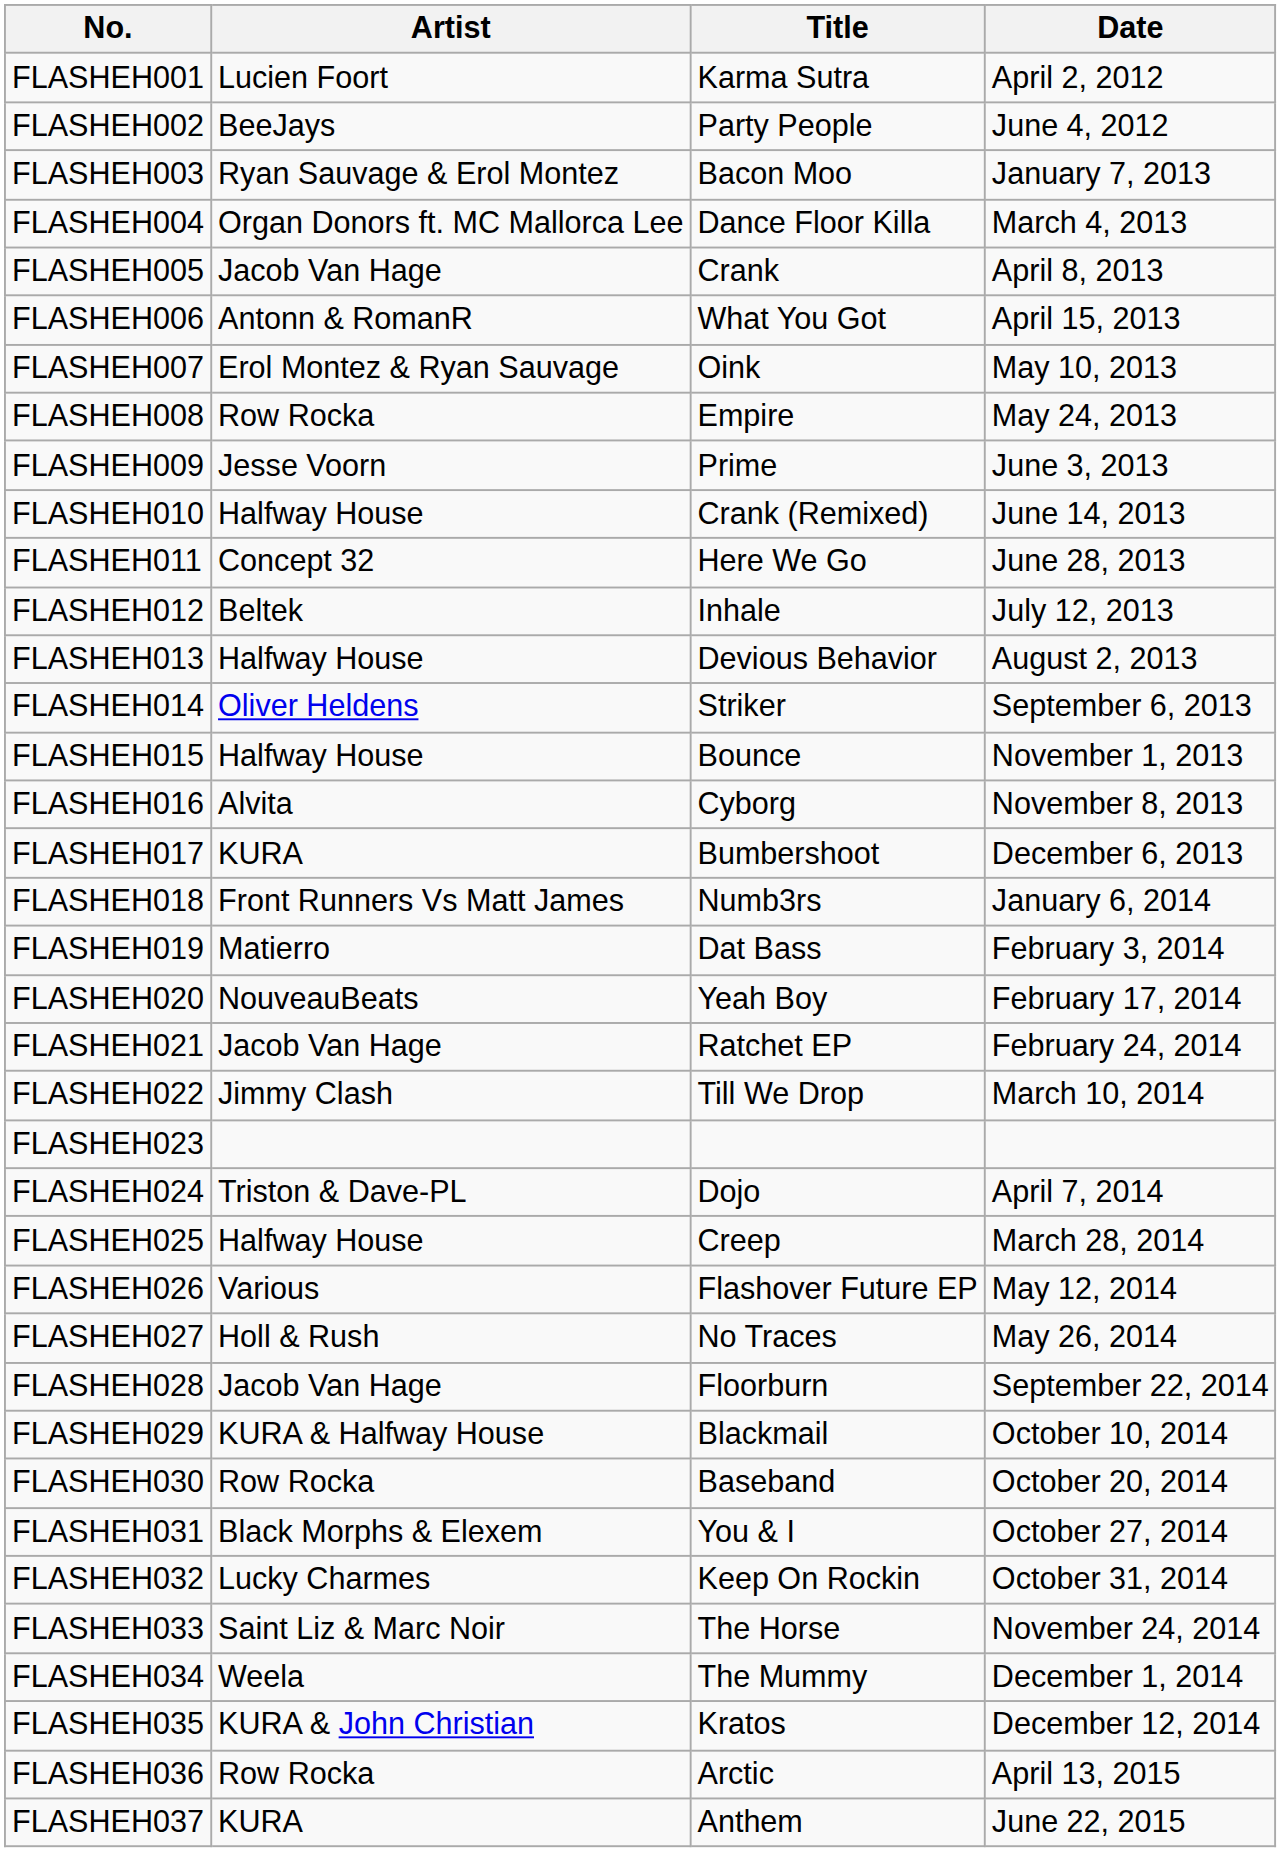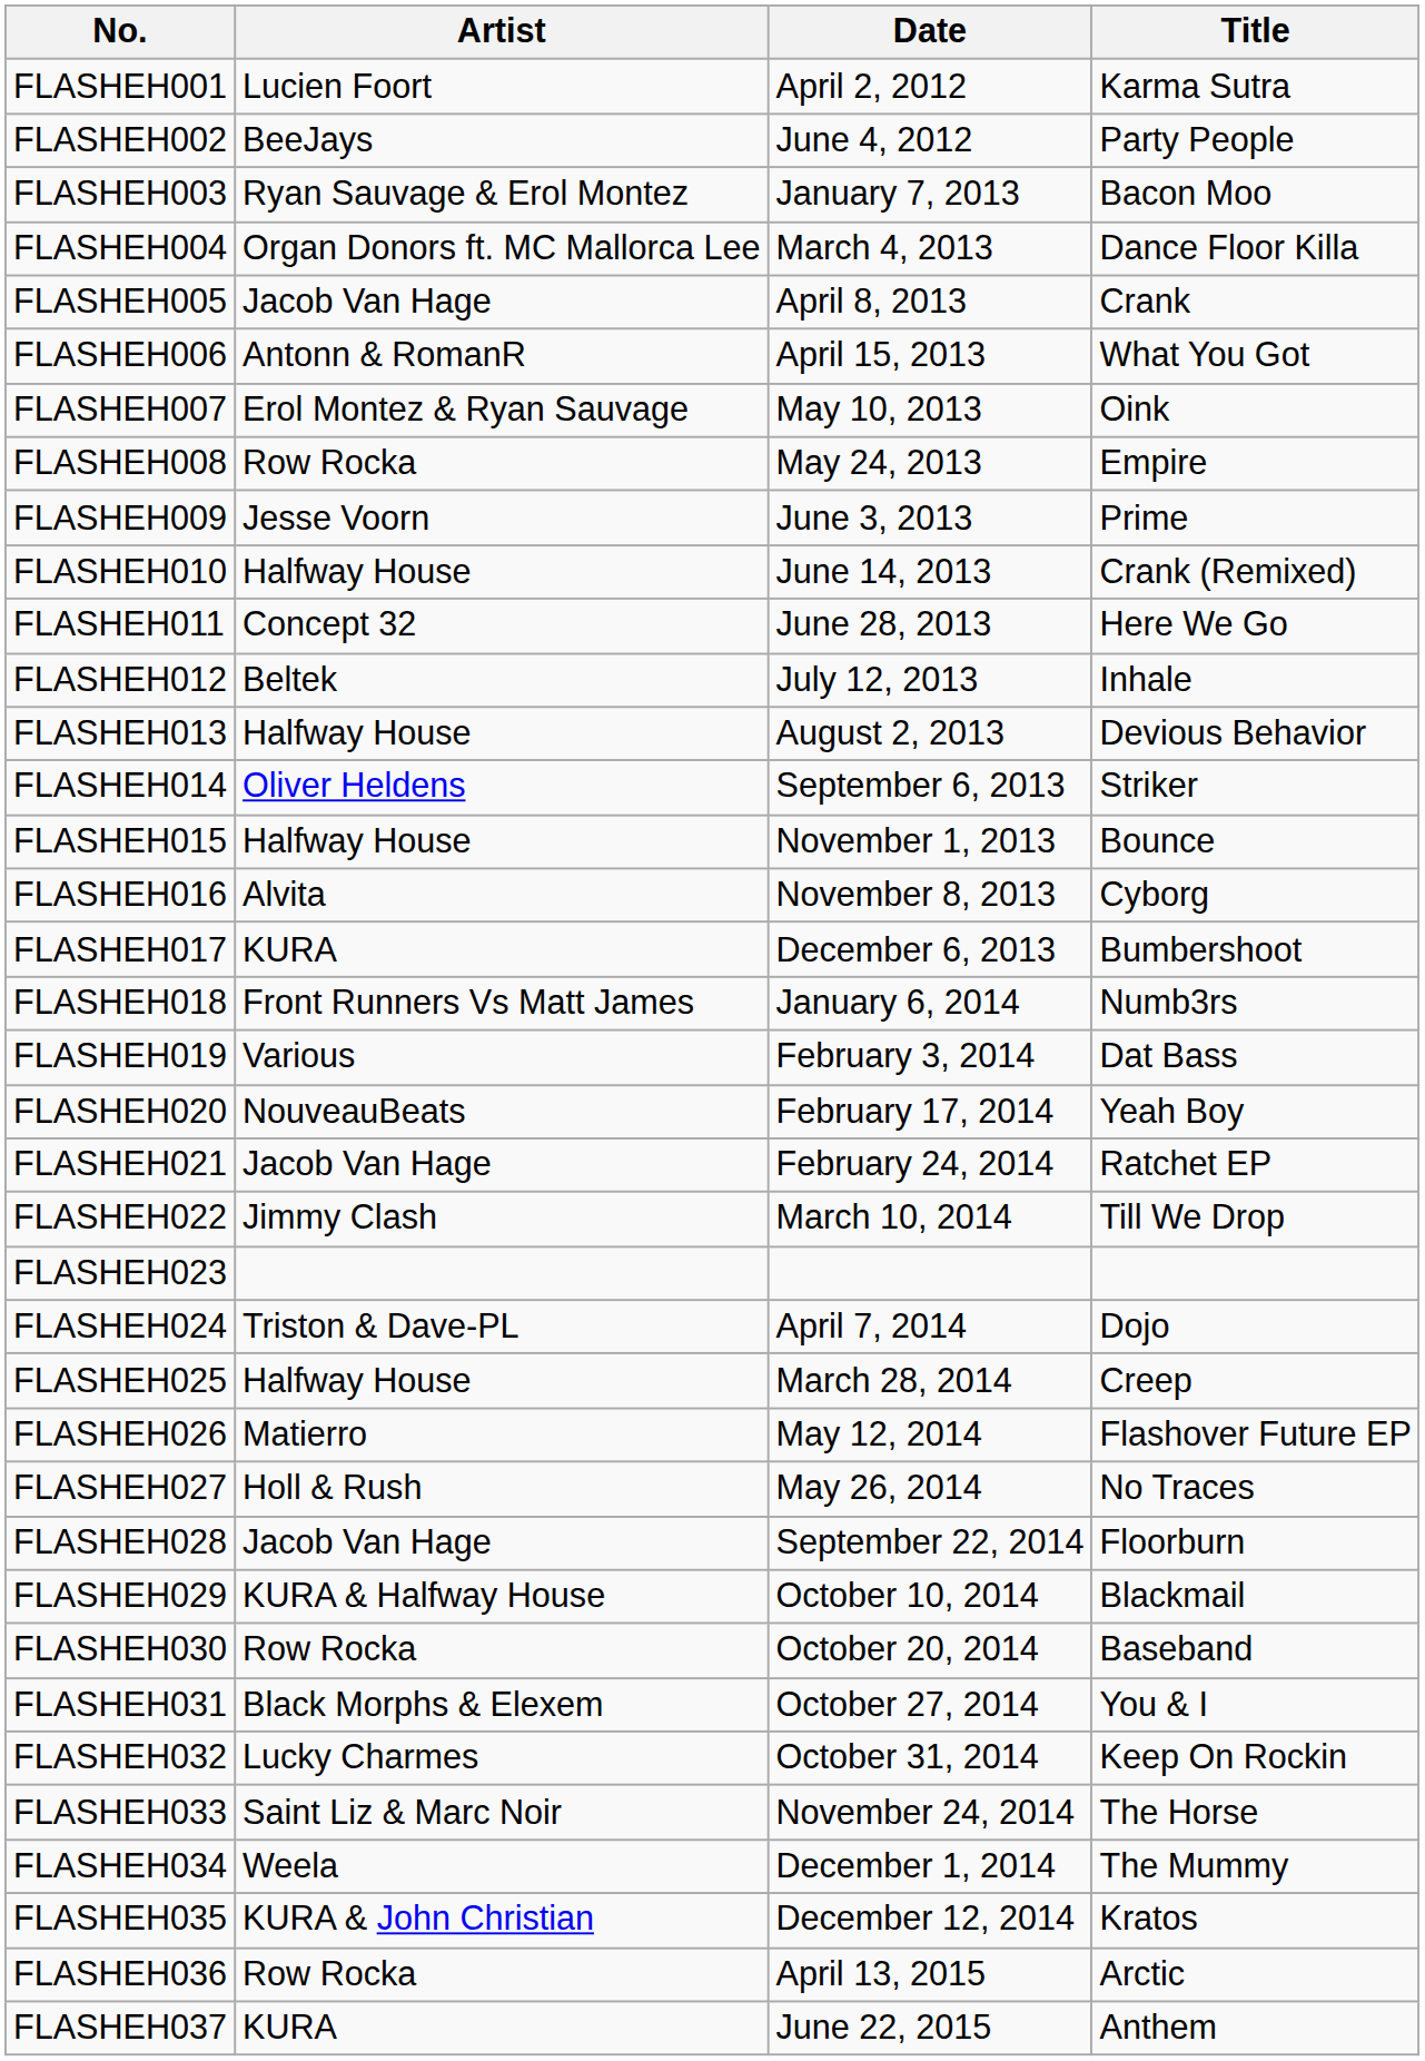columns swapped: Title <-> Date
FLASHEH019 | Artist: Matierro -> Various
FLASHEH026 | Artist: Various -> Matierro
